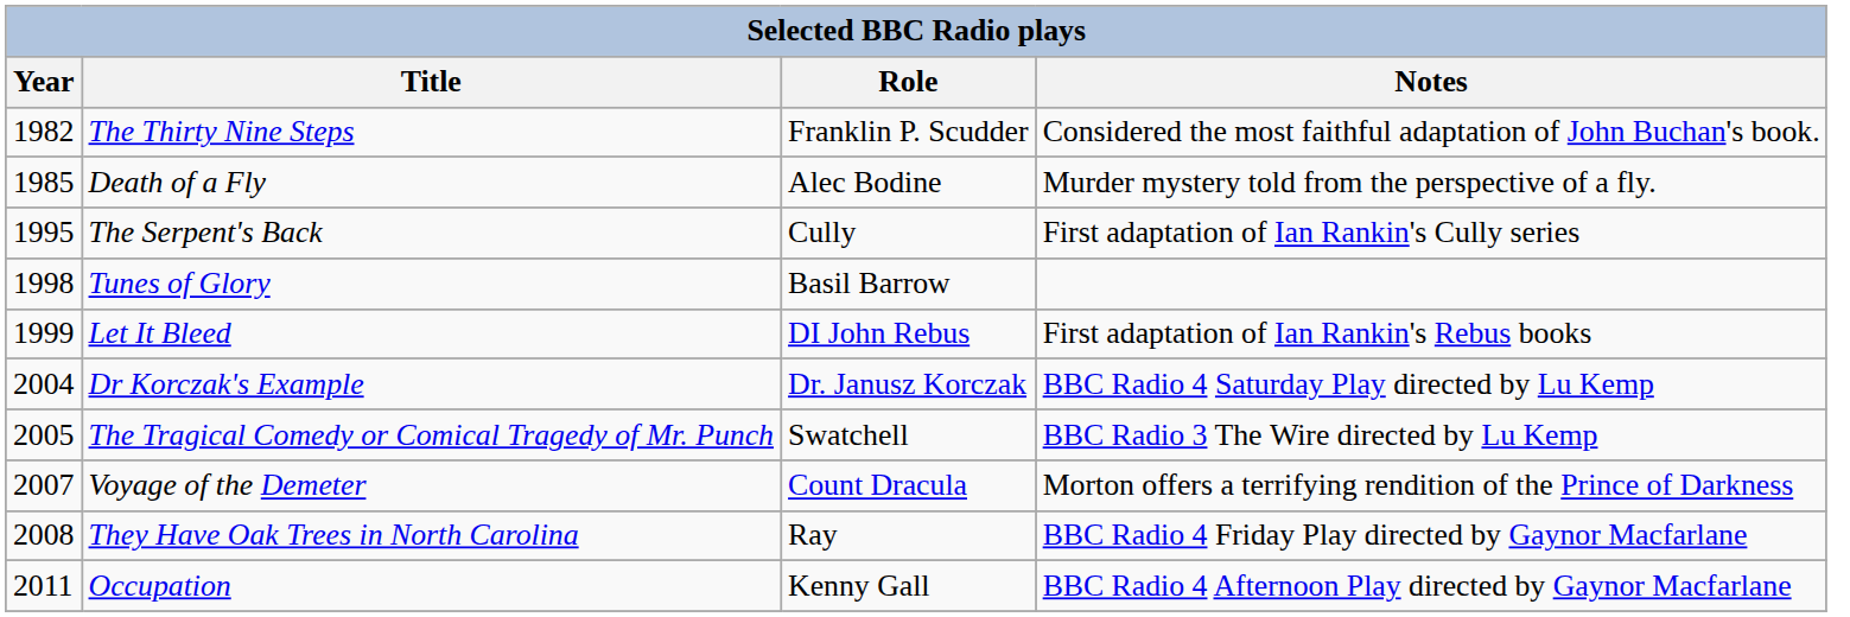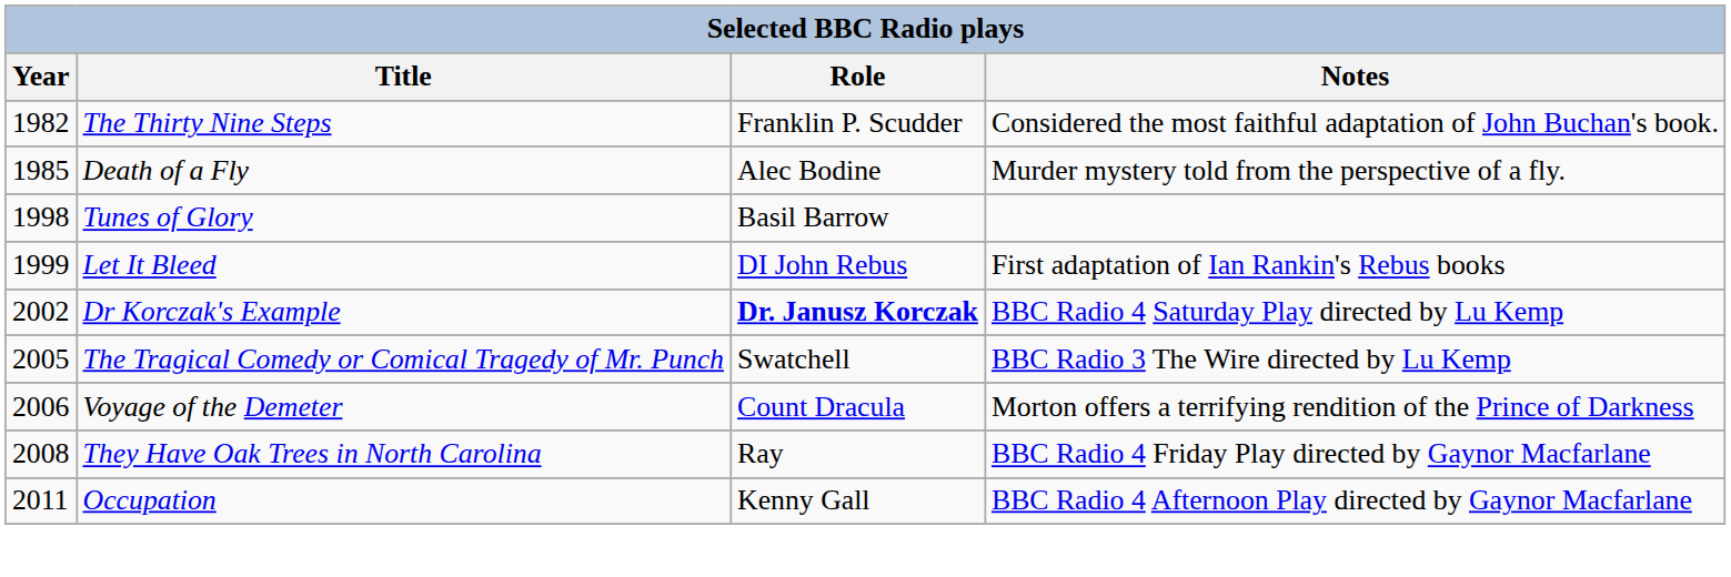- row: 1995 | The Serpent's Back | Cully | First adaptation of Ian Rankin's Cully series
Dr Korczak's Example | Year: 2004 -> 2002
Dr Korczak's Example | Role: normal -> bold
Voyage of the Demeter | Year: 2007 -> 2006
